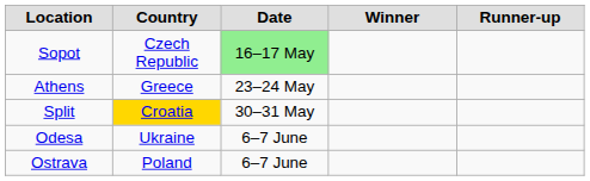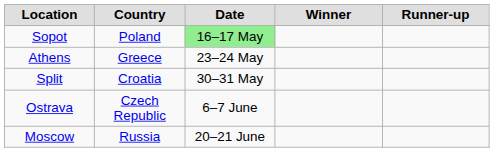Sopot | Country: Czech Republic -> Poland
Split | Country: gold background -> no background
- row: Odesa | Ukraine | 6–7 June
Ostrava | Country: Poland -> Czech Republic
+ row: Moscow | Russia | 20–21 June
